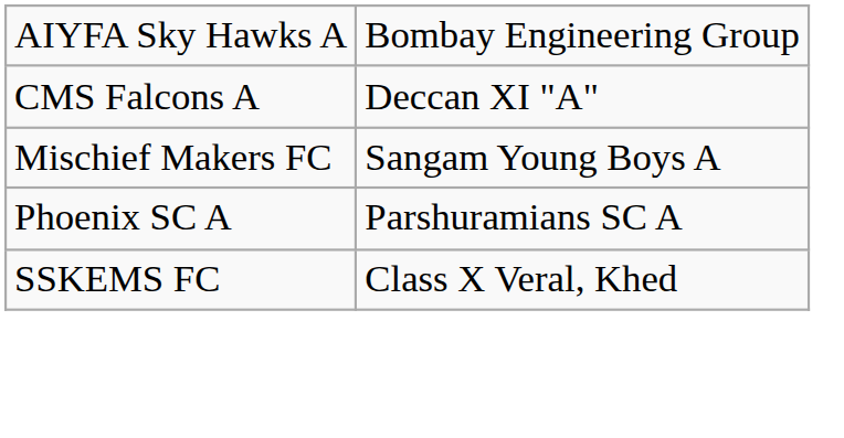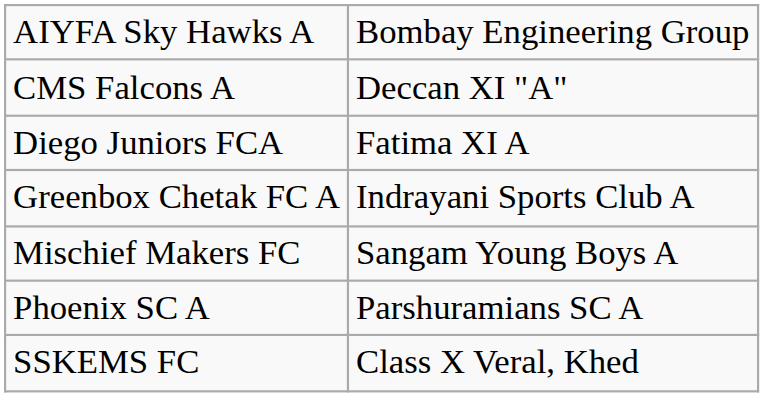+ row: Diego Juniors FCA | Fatima XI A
+ row: Greenbox Chetak FC A | Indrayani Sports Club A
